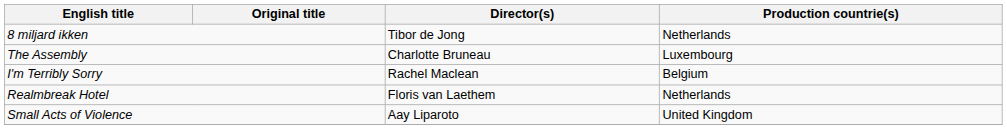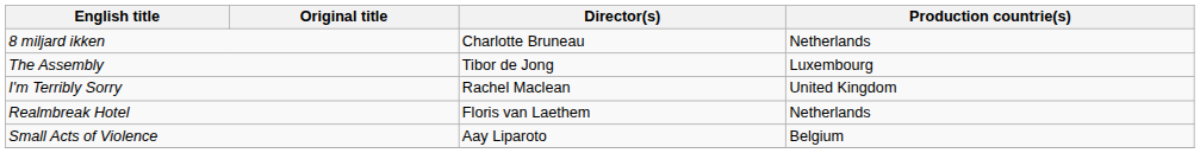8 miljard ikken | Director(s): Tibor de Jong -> Charlotte Bruneau
The Assembly | Director(s): Charlotte Bruneau -> Tibor de Jong
I'm Terribly Sorry | Production countrie(s): Belgium -> United Kingdom
Small Acts of Violence | Production countrie(s): United Kingdom -> Belgium
